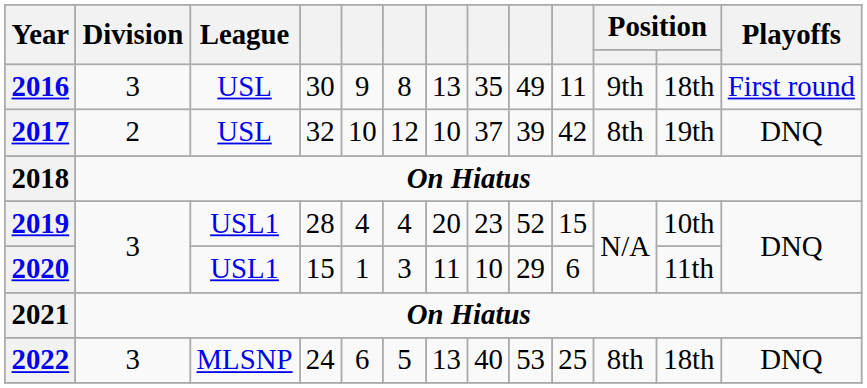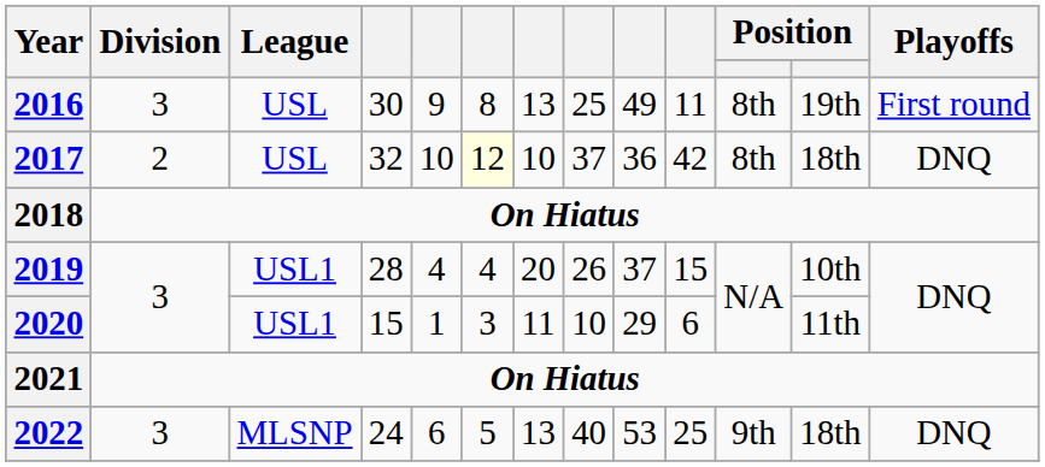2016 | column 8: 35 -> 25
2016 | column 11: 9th -> 8th
2016 | column 12: 18th -> 19th
2017 | column 6: no background -> lightyellow background
2017 | column 9: 39 -> 36
2017 | column 12: 19th -> 18th
2019 | column 8: 23 -> 26
2019 | column 9: 52 -> 37
2022 | column 11: 8th -> 9th
